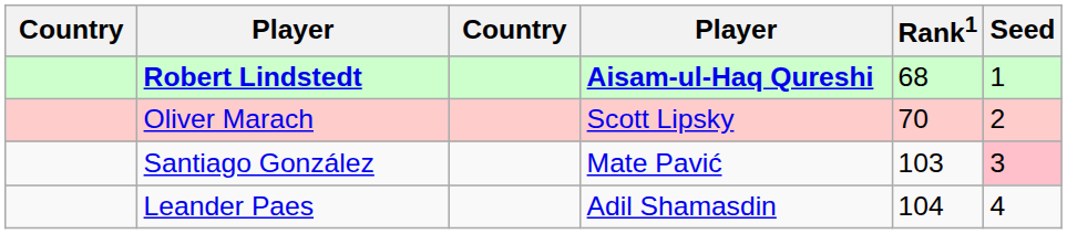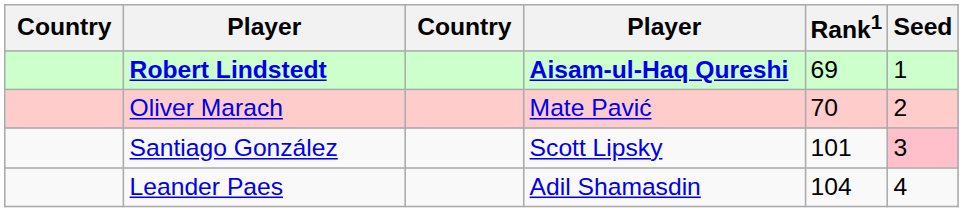Robert Lindstedt | Rank1: 68 -> 69
Oliver Marach | column 4: Scott Lipsky -> Mate Pavić
Santiago González | column 4: Mate Pavić -> Scott Lipsky
Santiago González | Rank1: 103 -> 101
